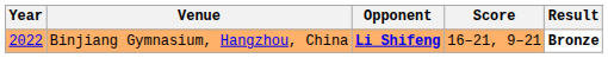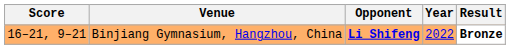columns swapped: Year <-> Score
